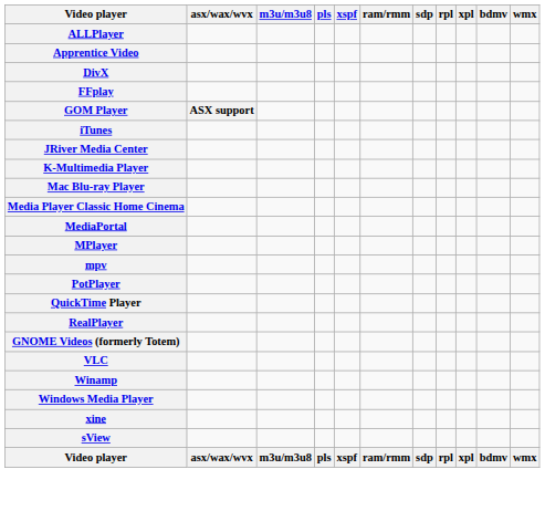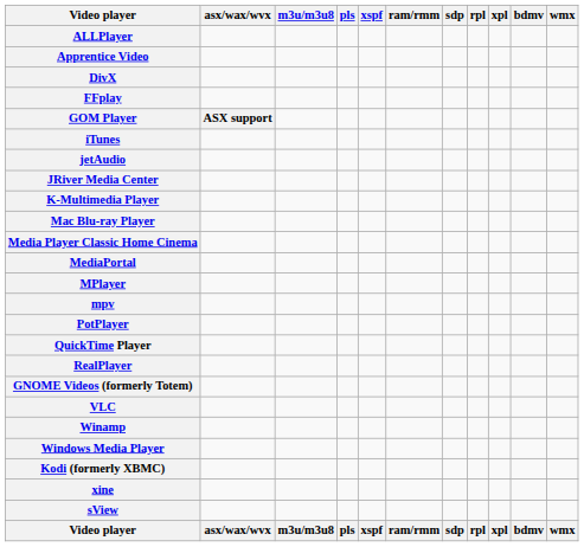+ row: jetAudio
+ row: Kodi (formerly XBMC)
